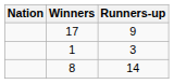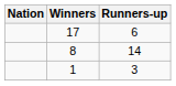17 | Runners-up: 9 -> 6
rows swapped: 8 <-> 1
